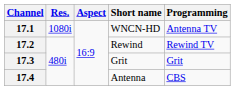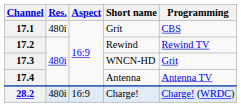17.1 | Res.: 1080i -> 480i
17.1 | Short name: WNCN-HD -> Grit
17.1 | Programming: Antenna TV -> CBS
17.3 | Short name: Grit -> WNCN-HD
17.4 | Programming: CBS -> Antenna TV
+ row: 28.2 | 480i | 16:9 | Charge! | Charge! (WRDC)
